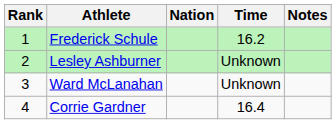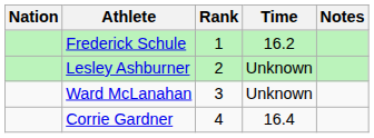columns swapped: Rank <-> Nation
